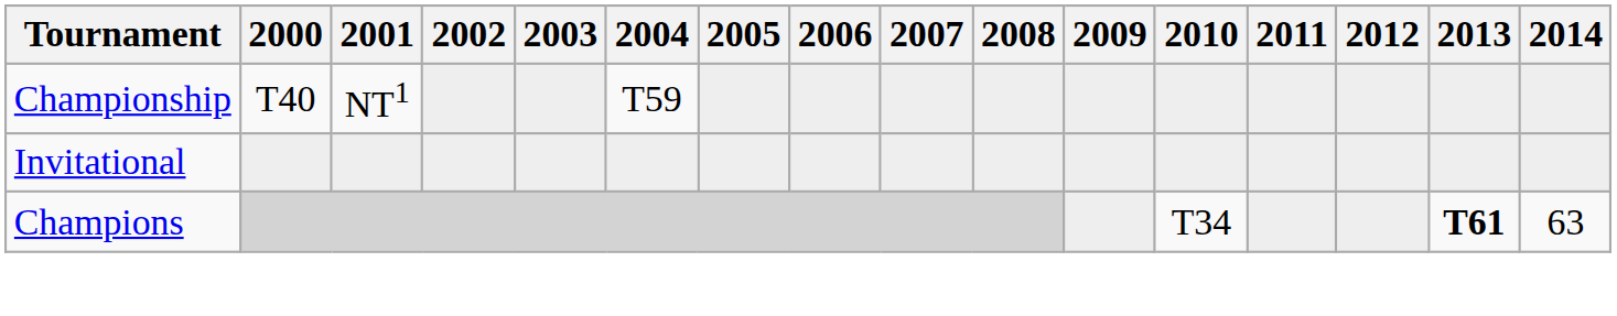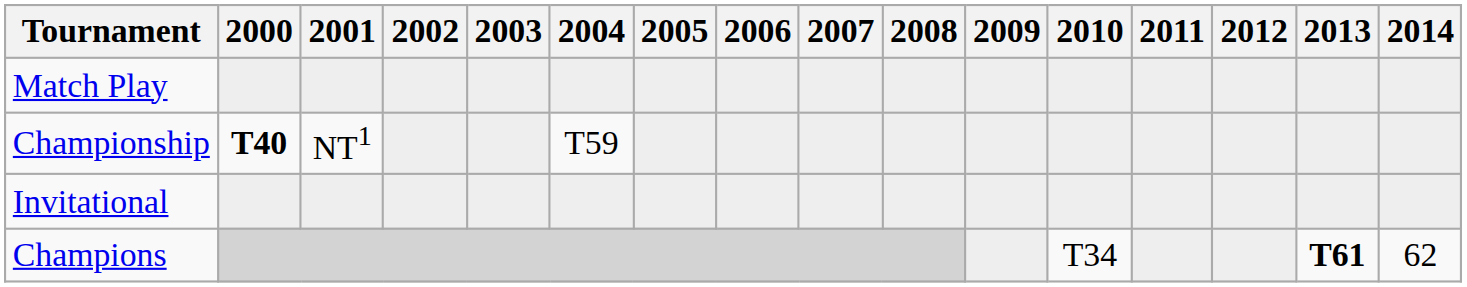+ row: Match Play
Championship | 2000: normal -> bold
Champions | 2014: 63 -> 62
